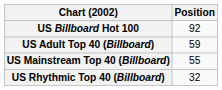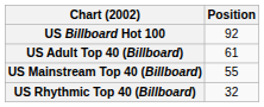US Adult Top 40 (Billboard) | Position: 59 -> 61
